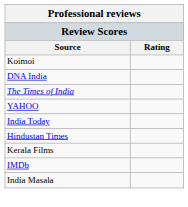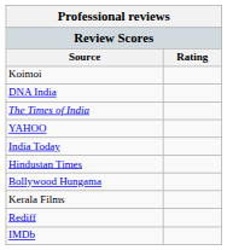+ row: Bollywood Hungama
+ row: Rediff
- row: India Masala
